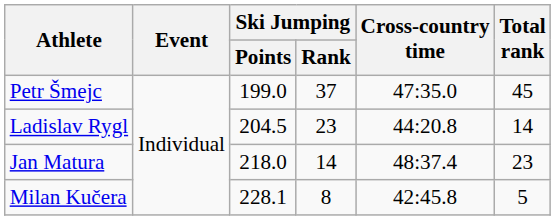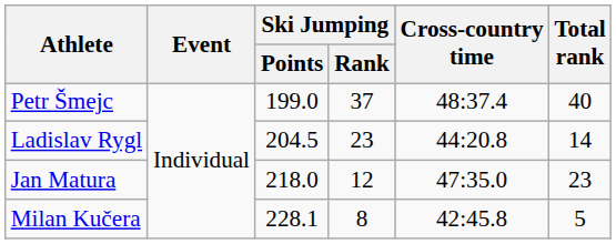Petr Šmejc | Cross-country time: 47:35.0 -> 48:37.4
Petr Šmejc | Total rank: 45 -> 40
Jan Matura | Ski Jumping / Rank: 14 -> 12
Jan Matura | Cross-country time: 48:37.4 -> 47:35.0
